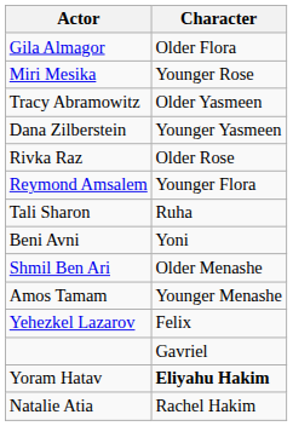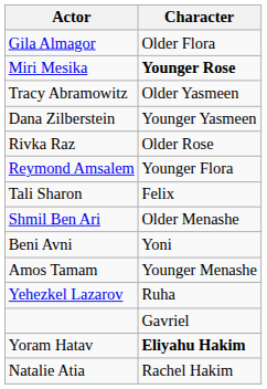Miri Mesika | Character: normal -> bold
Tali Sharon | Character: Ruha -> Felix
rows swapped: Beni Avni <-> Shmil Ben Ari
Yehezkel Lazarov | Character: Felix -> Ruha
